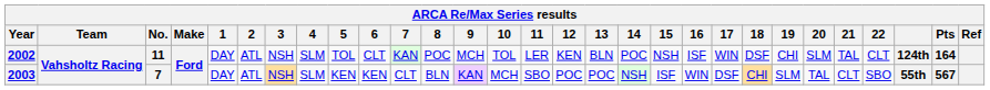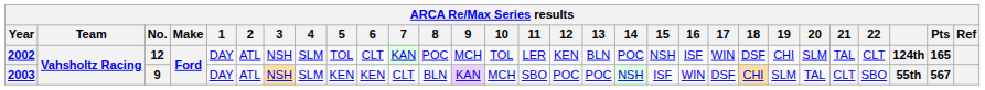2002 | No.: 11 -> 12
2002 | Pts: 164 -> 165
2003 | No.: 7 -> 9
